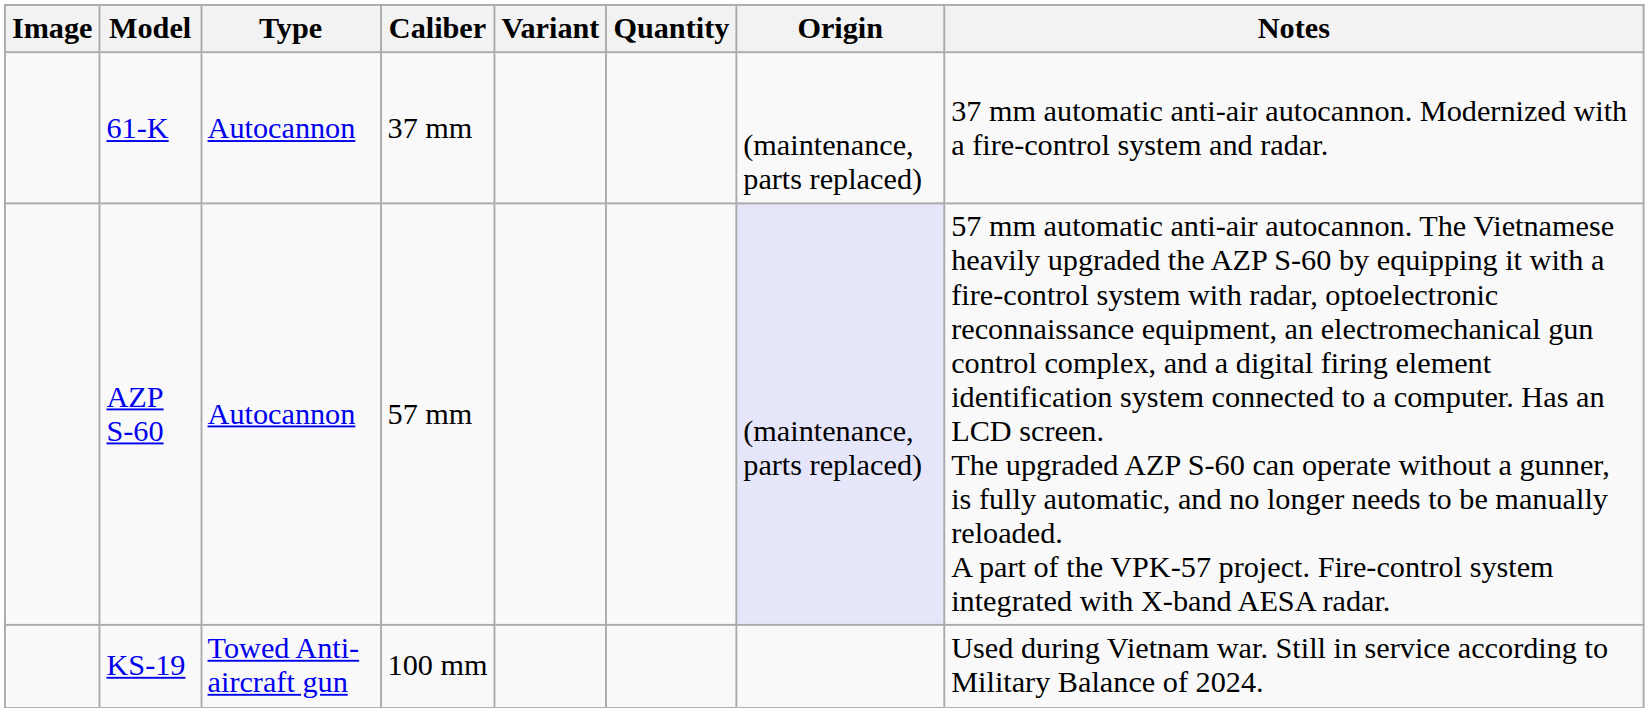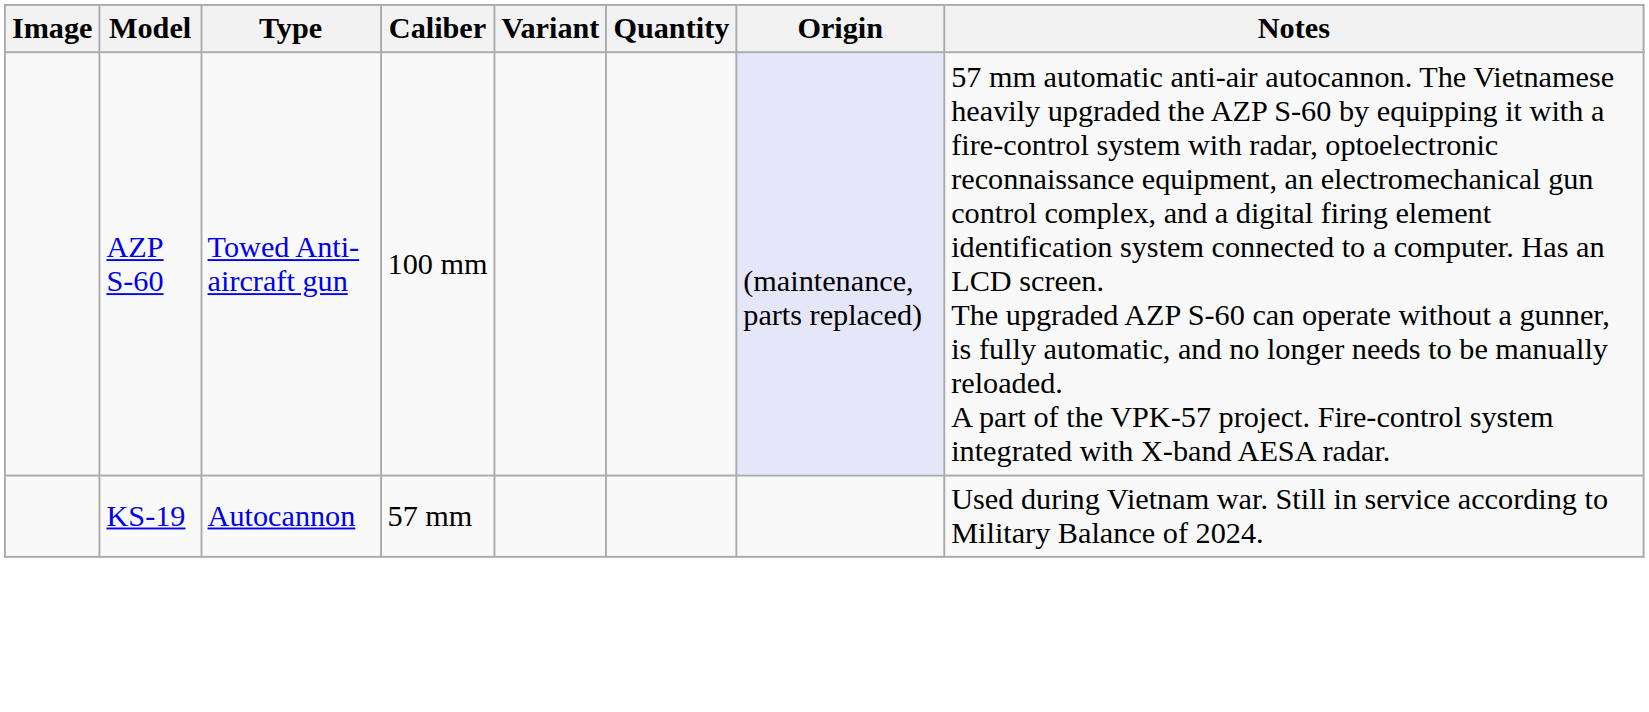- row: 61-K | Autocannon | 37 mm | (maintenance, parts replaced) | 37 mm automatic anti-air autocannon. Modernized with a fire-control system and radar.
AZP S-60 | Type: Autocannon -> Towed Anti-aircraft gun
AZP S-60 | Caliber: 57 mm -> 100 mm
KS-19 | Type: Towed Anti-aircraft gun -> Autocannon
KS-19 | Caliber: 100 mm -> 57 mm
